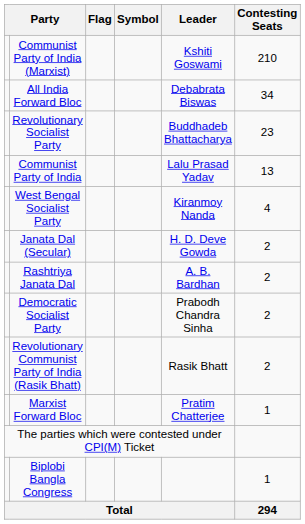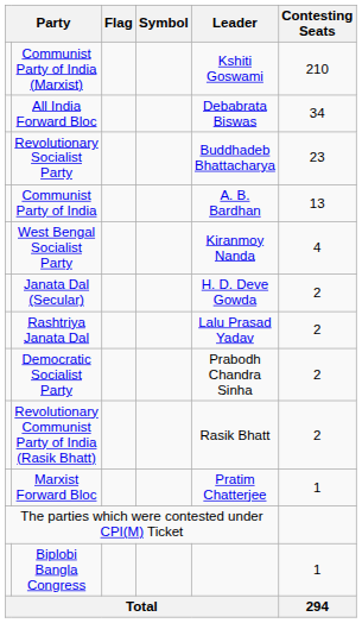Communist Party of India | Leader: Lalu Prasad Yadav -> A. B. Bardhan
Rashtriya Janata Dal | Leader: A. B. Bardhan -> Lalu Prasad Yadav
